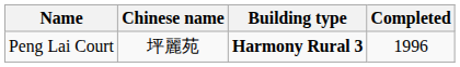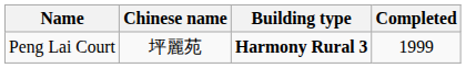Peng Lai Court | Completed: 1996 -> 1999
